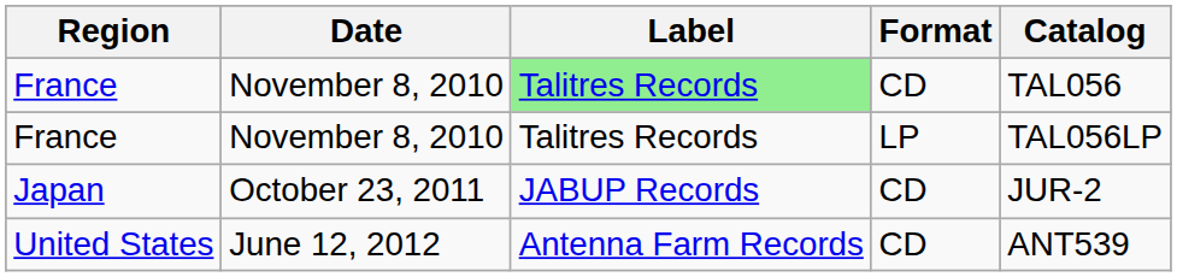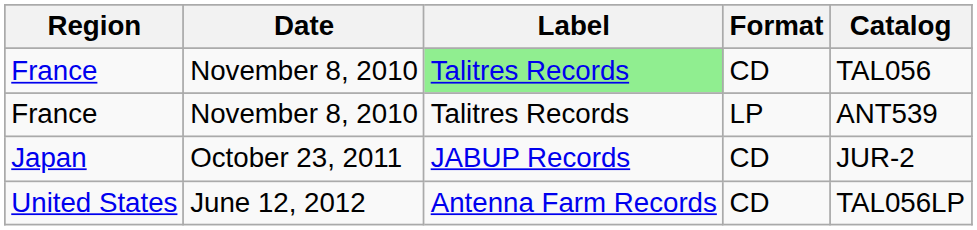France / LP | Catalog: TAL056LP -> ANT539
United States | Catalog: ANT539 -> TAL056LP
